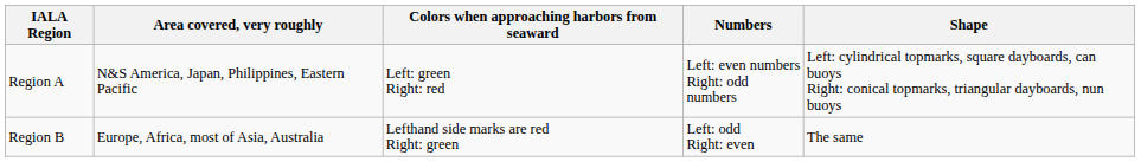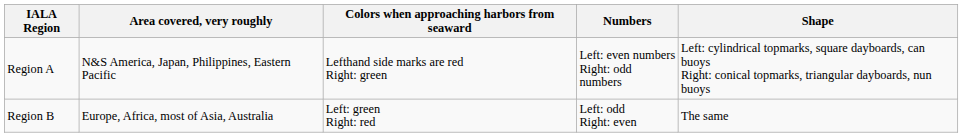Region A | Colors when approaching harbors from seaward: Left: green Right: red -> Lefthand side marks are red Right: green
Region B | Colors when approaching harbors from seaward: Lefthand side marks are red Right: green -> Left: green Right: red
